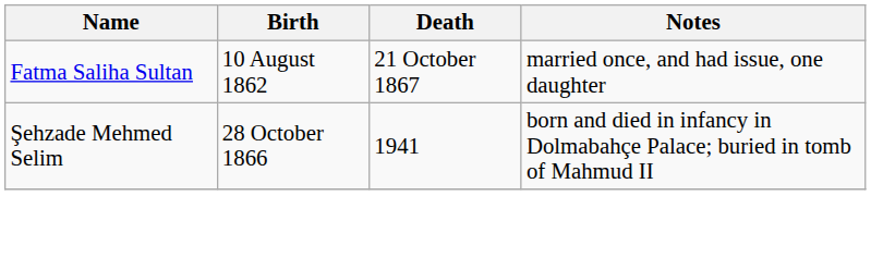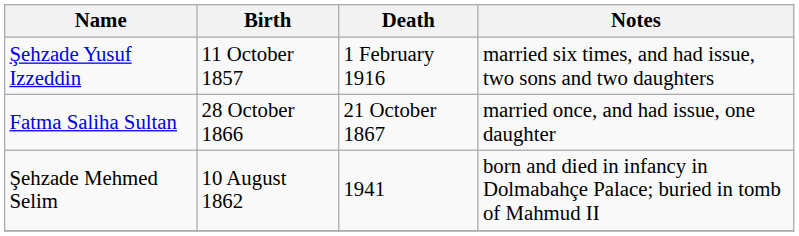+ row: Şehzade Yusuf Izzeddin | 11 October 1857 | 1 February 1916 | married six times, and had issue, two sons and two daughters
Fatma Saliha Sultan | Birth: 10 August 1862 -> 28 October 1866
Şehzade Mehmed Selim | Birth: 28 October 1866 -> 10 August 1862
